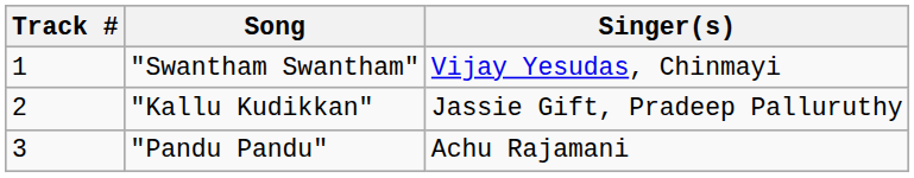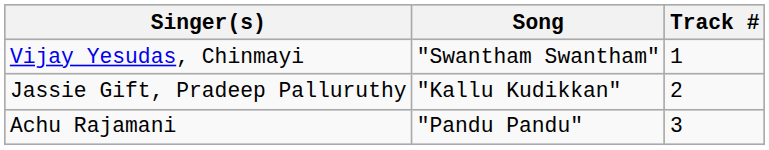columns swapped: Track # <-> Singer(s)
